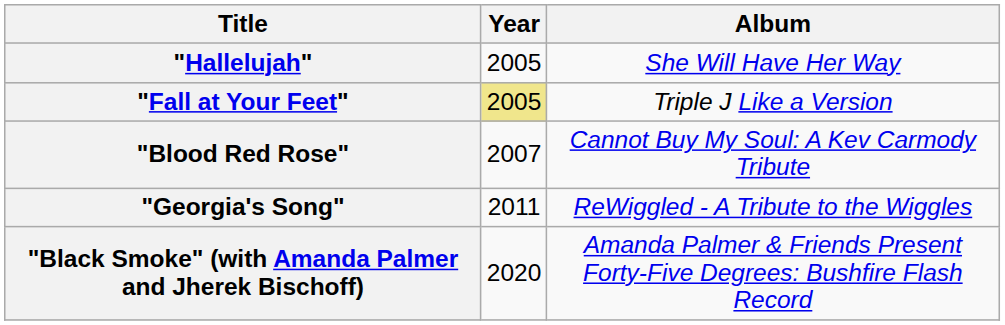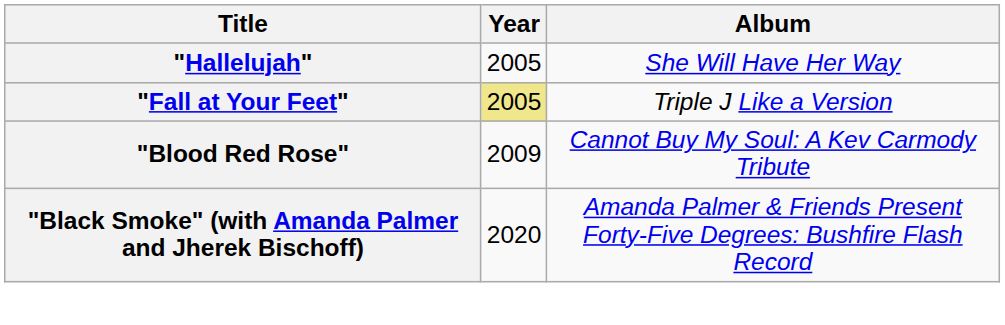"Blood Red Rose" | Year: 2007 -> 2009
- row: "Georgia's Song" | 2011 | ReWiggled - A Tribute to the Wiggles
